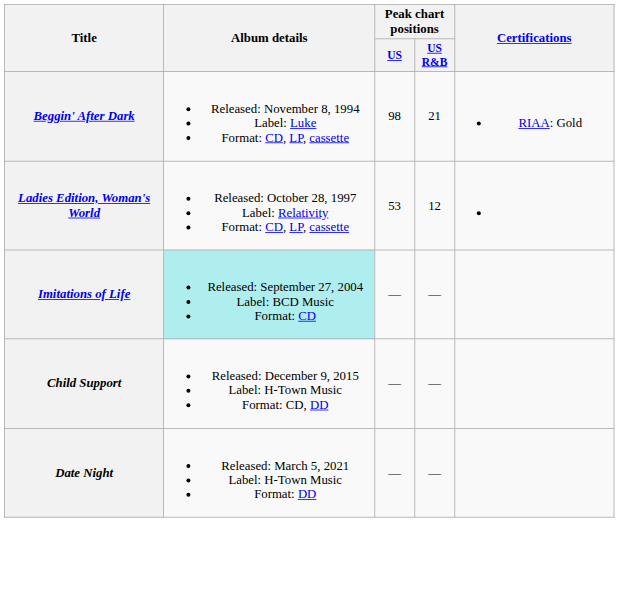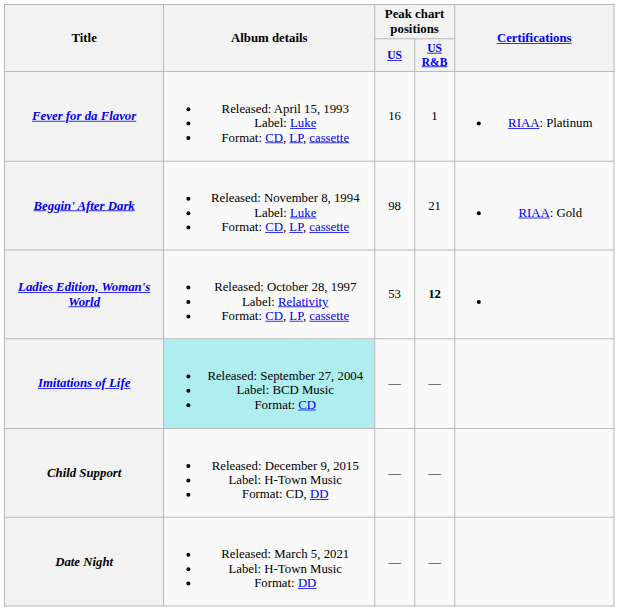+ row: Fever for da Flavor | Released: April 15, 1993 Label: Luke Format: CD, LP, cassette | 16 | 1 | RIAA: Platinum
Ladies Edition, Woman's World | Peak chart positions / US R&B: normal -> bold
